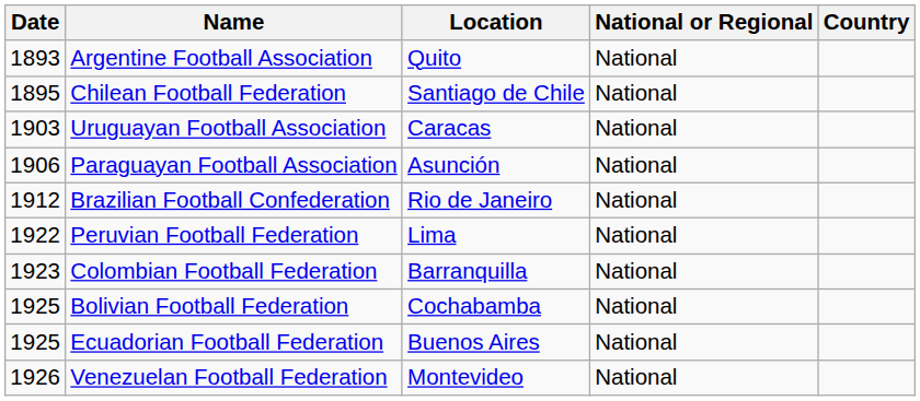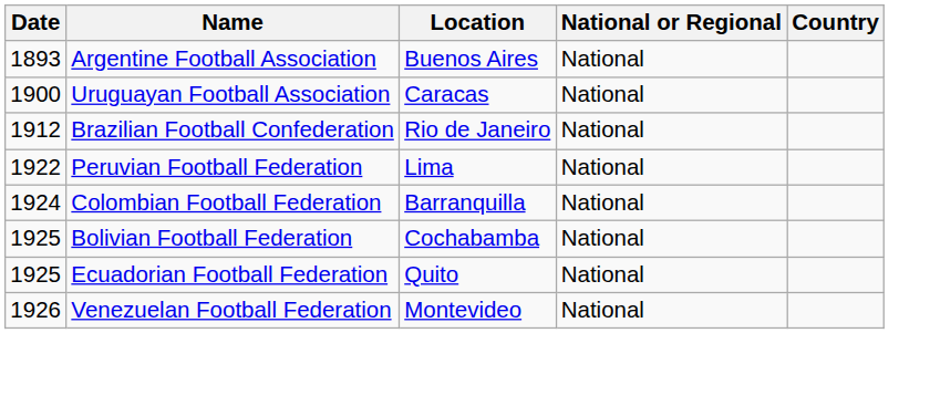Argentine Football Association | Location: Quito -> Buenos Aires
- row: 1895 | Chilean Football Federation | Santiago de Chile | National
Uruguayan Football Association | Date: 1903 -> 1900
- row: 1906 | Paraguayan Football Association | Asunción | National
Colombian Football Federation | Date: 1923 -> 1924
Ecuadorian Football Federation | Location: Buenos Aires -> Quito
